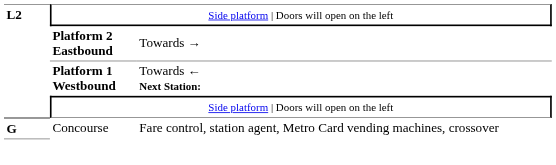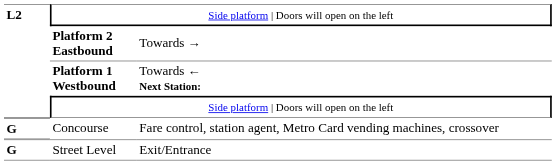+ row: G | Street Level | Exit/Entrance
